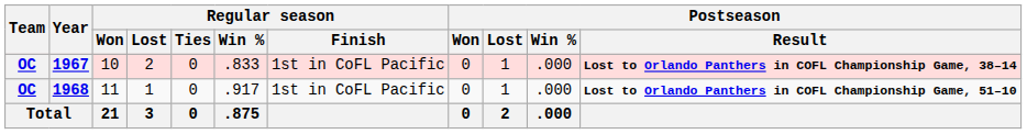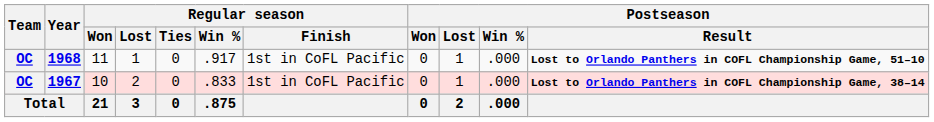rows swapped: 1967 <-> 1968
